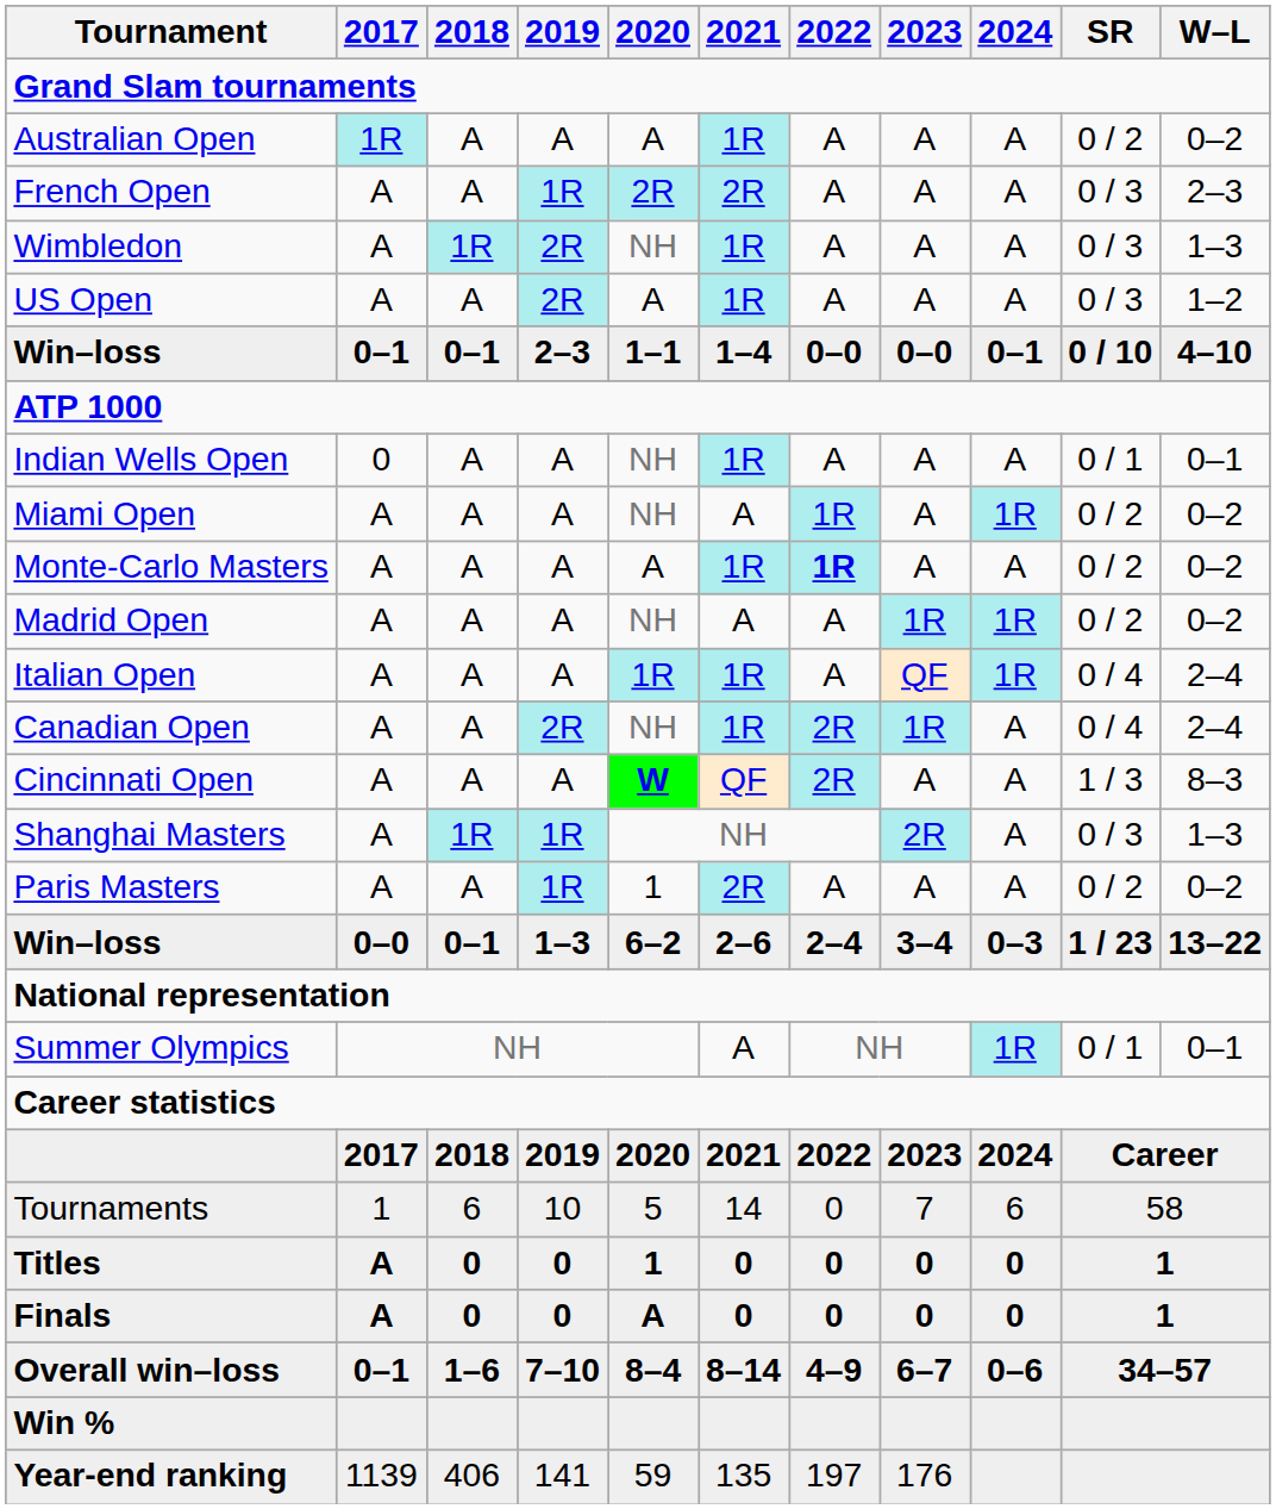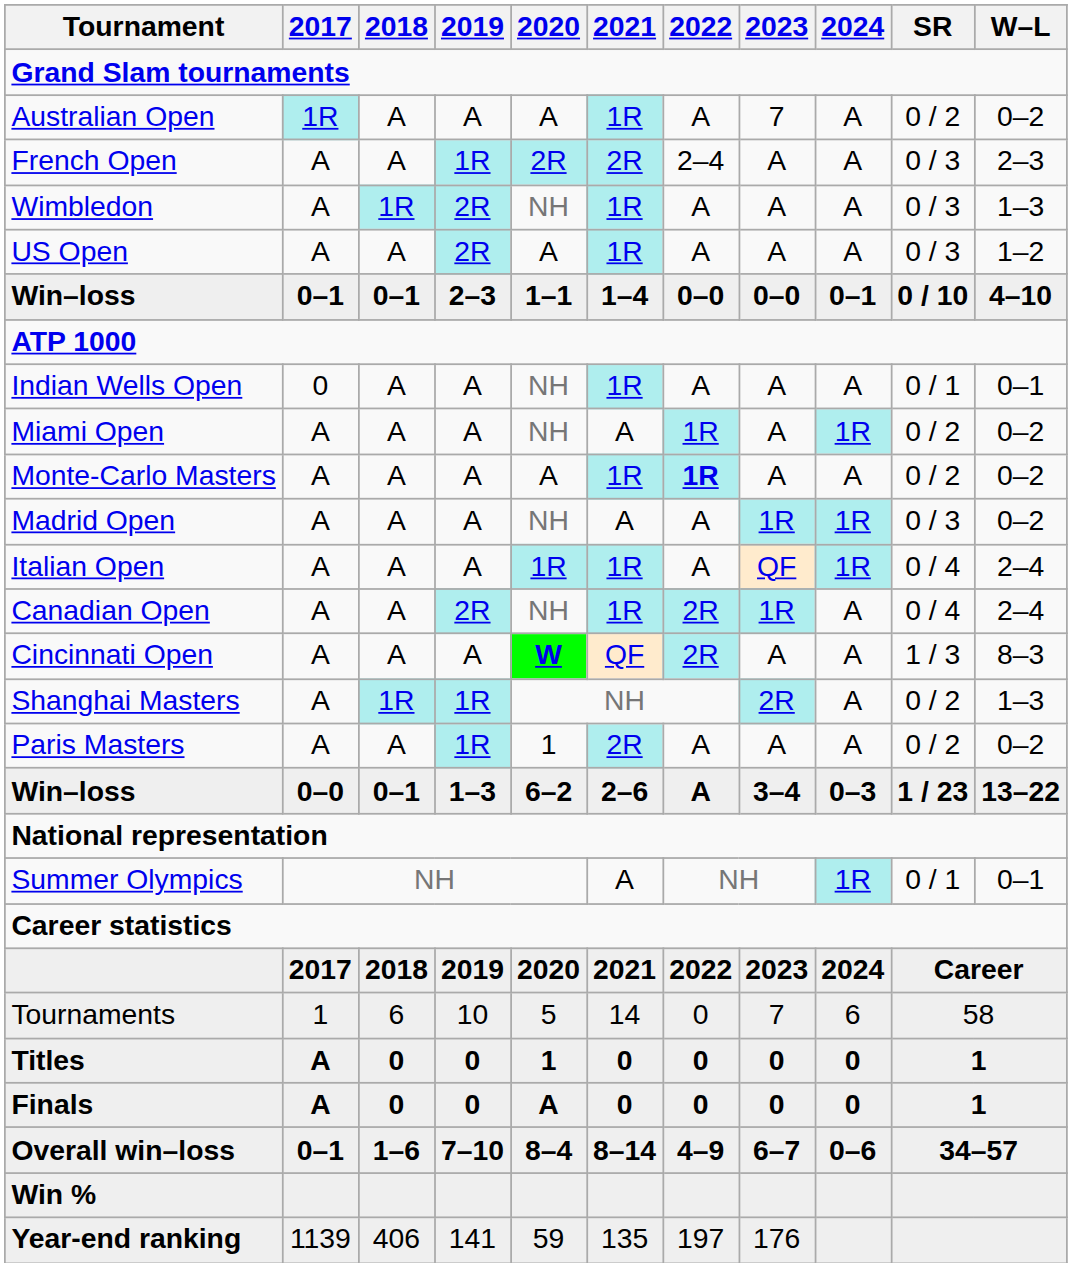Australian Open | 2023: A -> 7
French Open | 2022: A -> 2–4
Madrid Open | SR: 0 / 2 -> 0 / 3
Shanghai Masters | SR: 0 / 3 -> 0 / 2
Win–loss / 1–3 | 2022: 2–4 -> A
